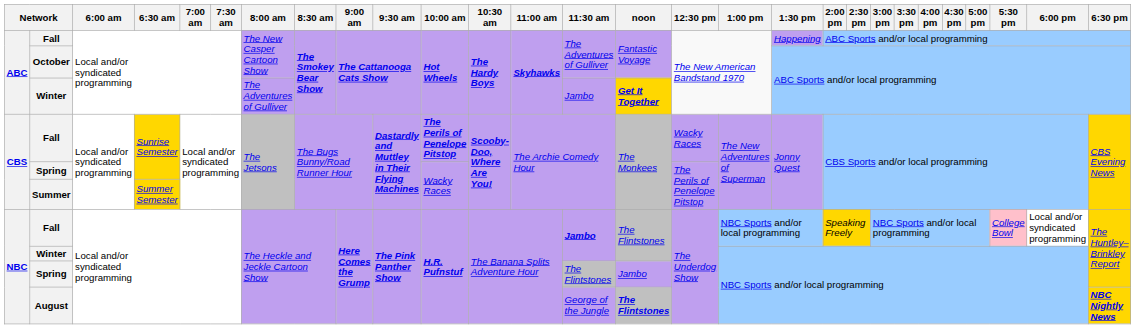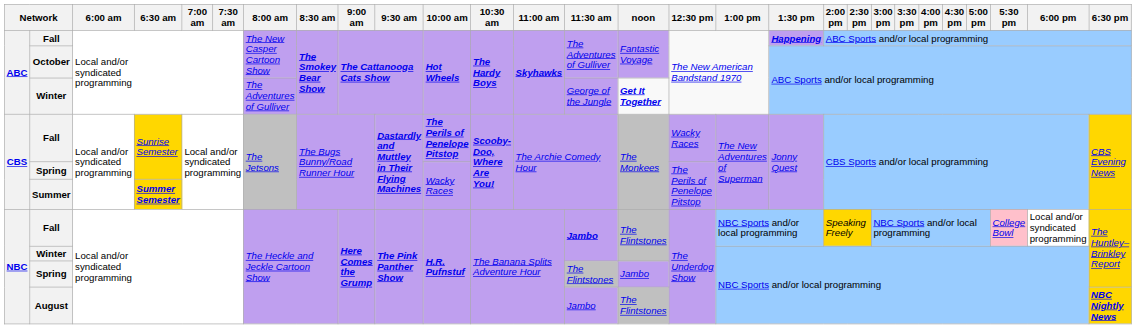ABC / Fall | 1:30 pm: normal -> bold
ABC / Winter | 11:30 am: Jambo -> George of the Jungle
ABC / Winter | noon: gold background -> no background
Summer | 6:30 am: normal -> bold
August | 11:30 am: George of the Jungle -> Jambo
August | noon: bold -> normal
